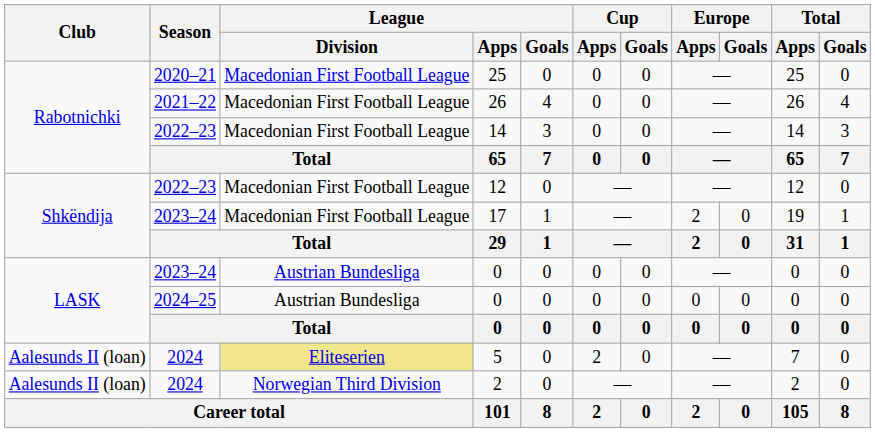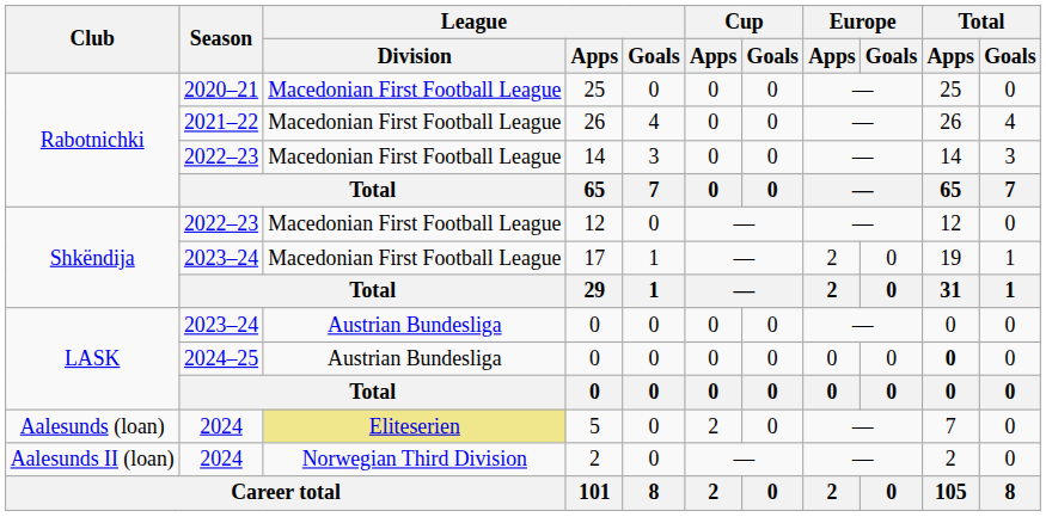2024–25 / 0 | Total / Apps: normal -> bold
5 | Club: Aalesunds II (loan) -> Aalesunds (loan)
